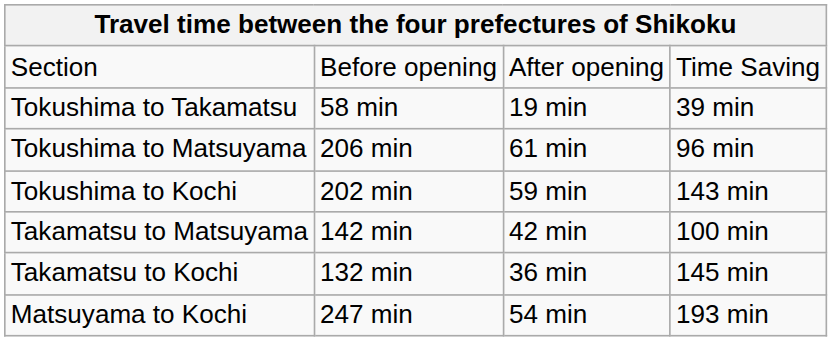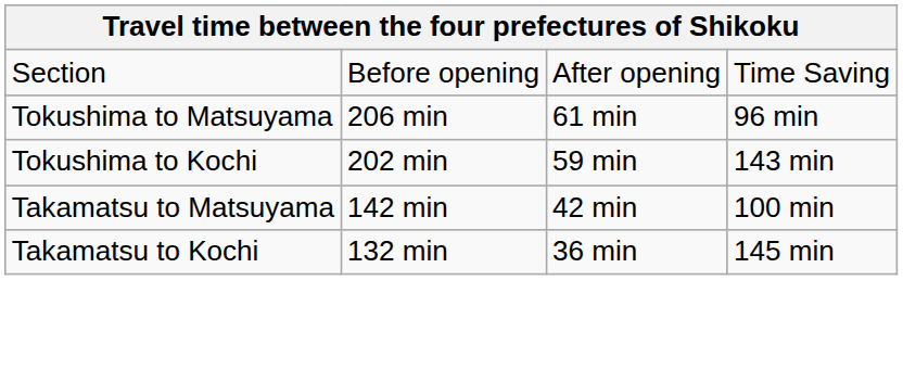- row: Tokushima to Takamatsu | 58 min | 19 min | 39 min
- row: Matsuyama to Kochi | 247 min | 54 min | 193 min
